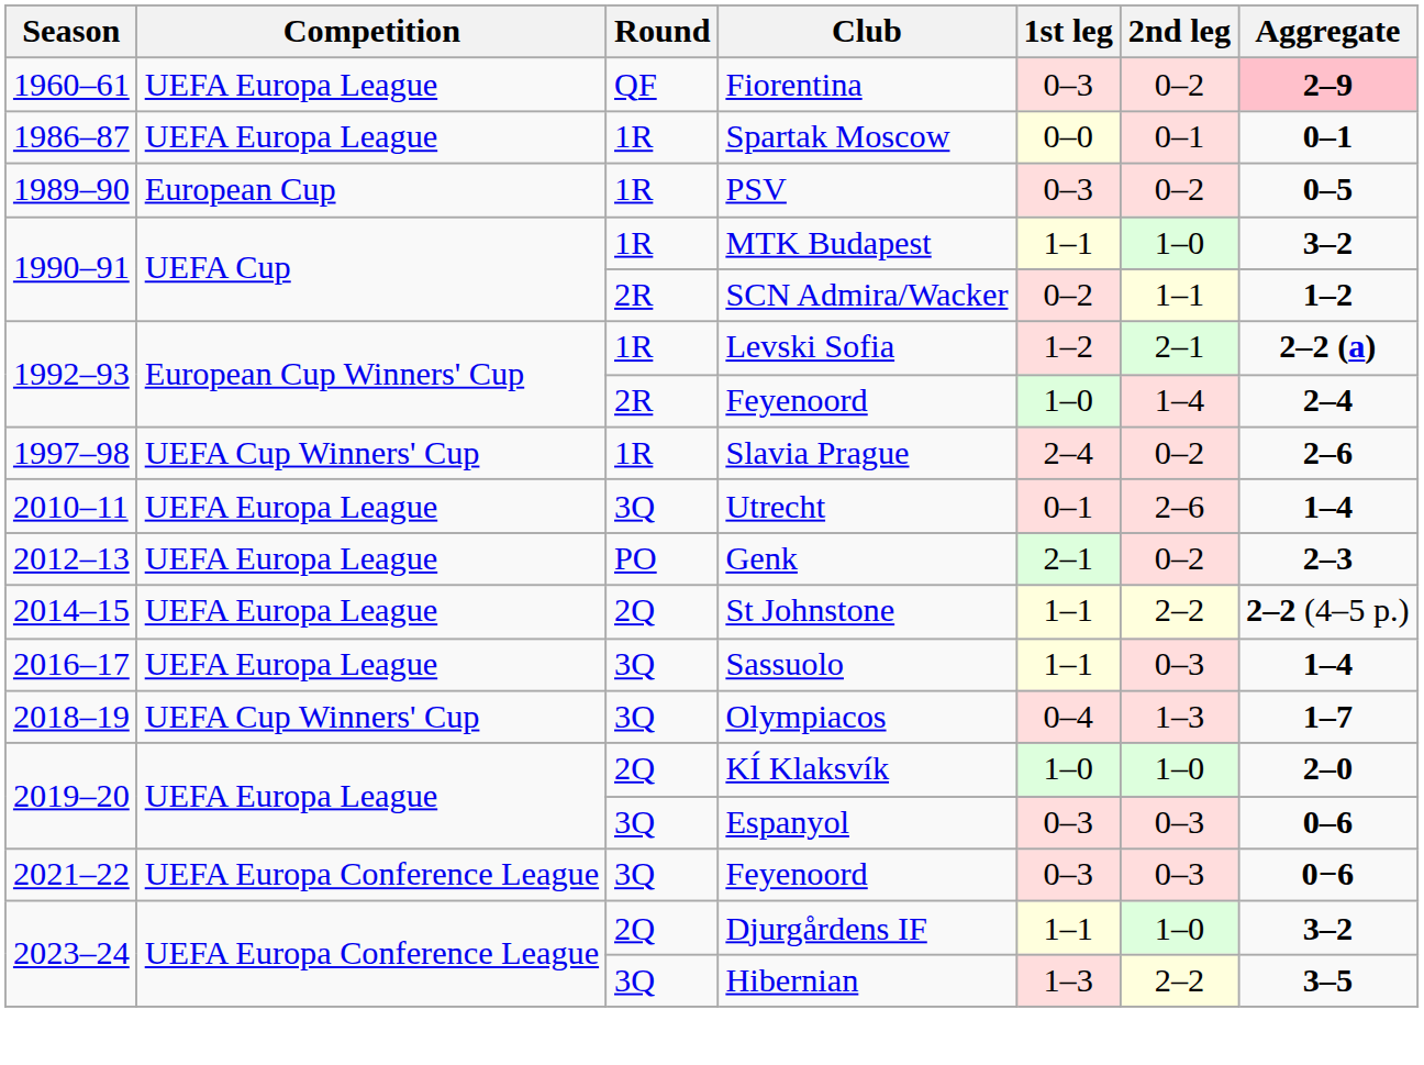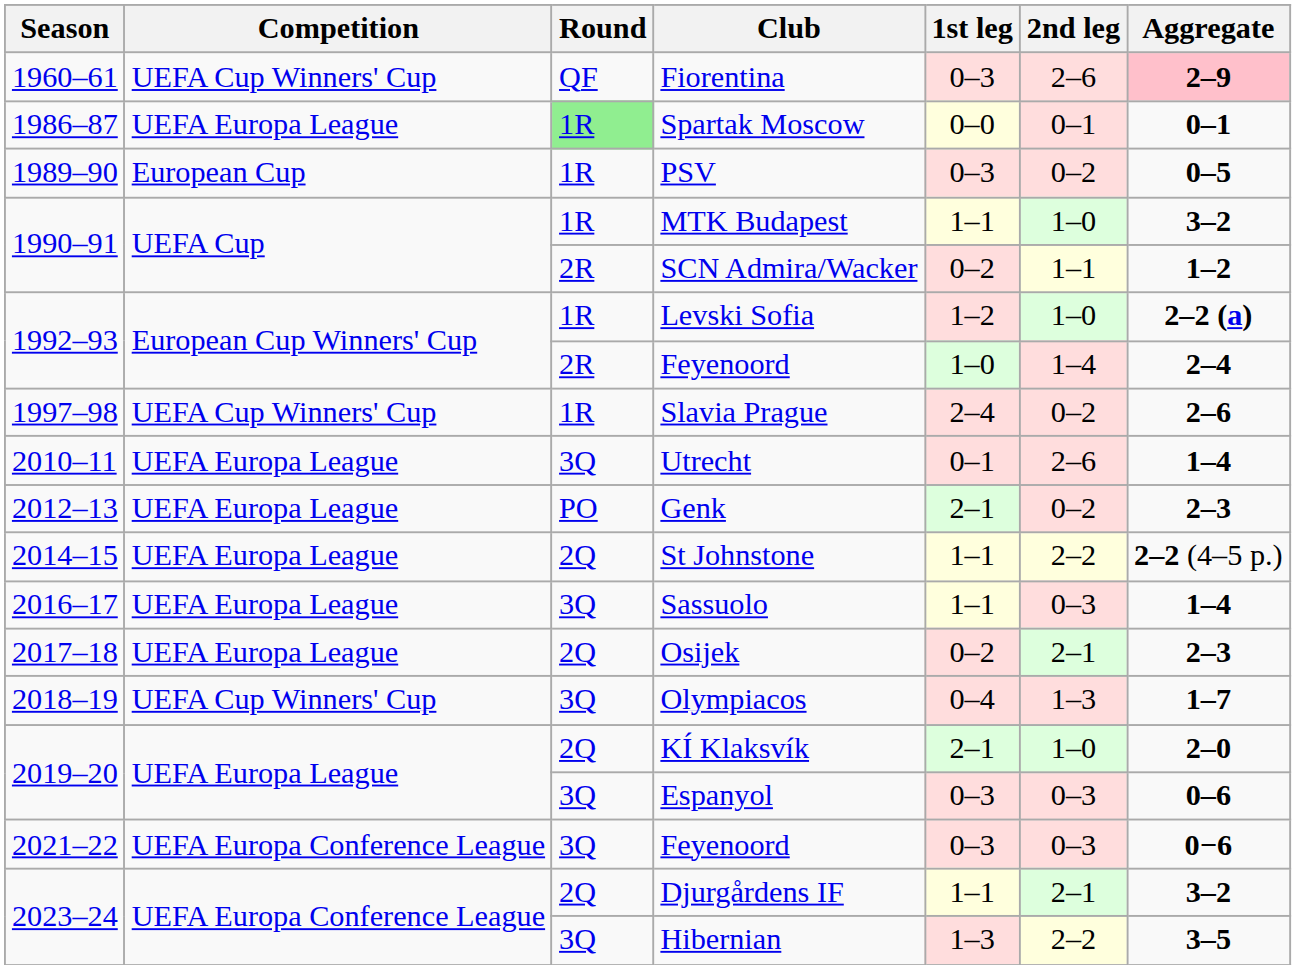Fiorentina | Competition: UEFA Europa League -> UEFA Cup Winners' Cup
Fiorentina | 2nd leg: 0–2 -> 2–6
Spartak Moscow | Round: no background -> lightgreen background
Levski Sofia | 2nd leg: 2–1 -> 1–0
+ row: 2017–18 | UEFA Europa League | 2Q | Osijek | 0–2 | 2–1 | 2–3
KÍ Klaksvík | 1st leg: 1–0 -> 2–1
Djurgårdens IF | 2nd leg: 1–0 -> 2–1
